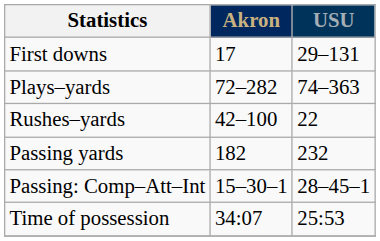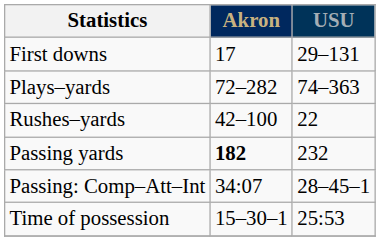Passing yards | Akron: normal -> bold
Passing: Comp–Att–Int | Akron: 15–30–1 -> 34:07
Time of possession | Akron: 34:07 -> 15–30–1
